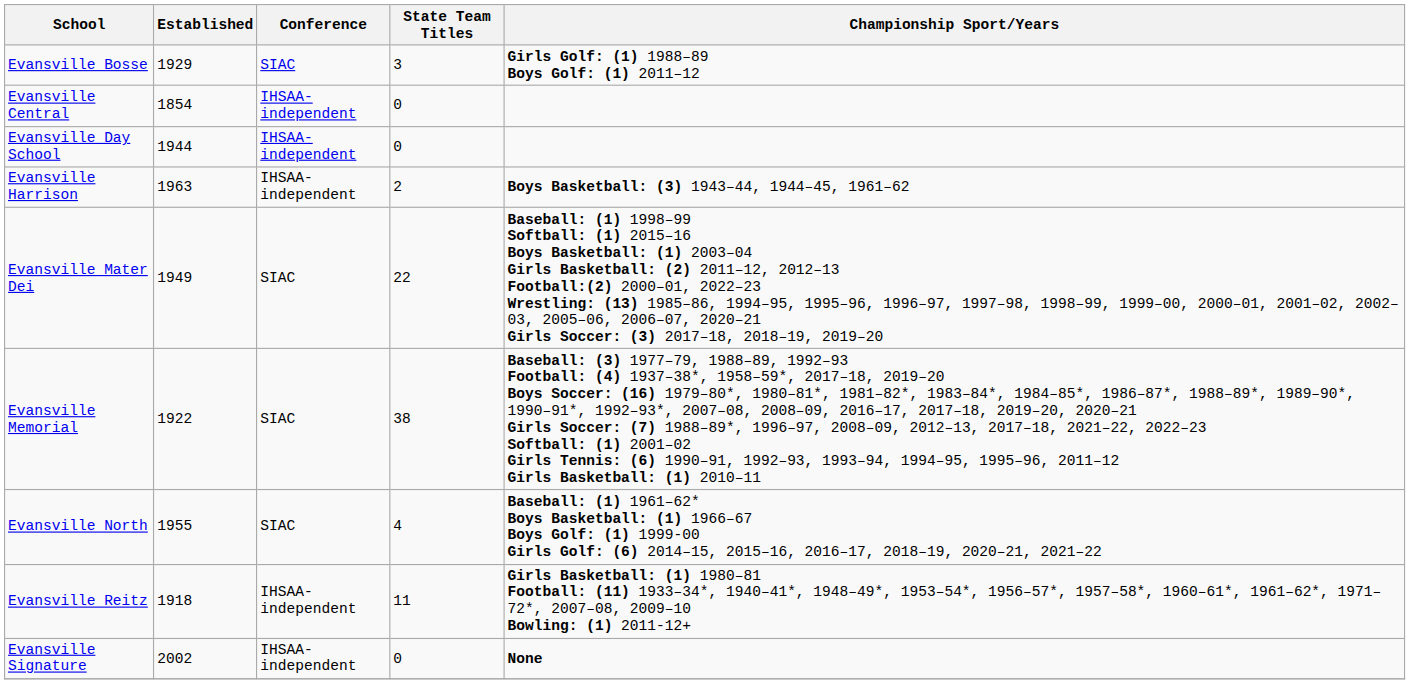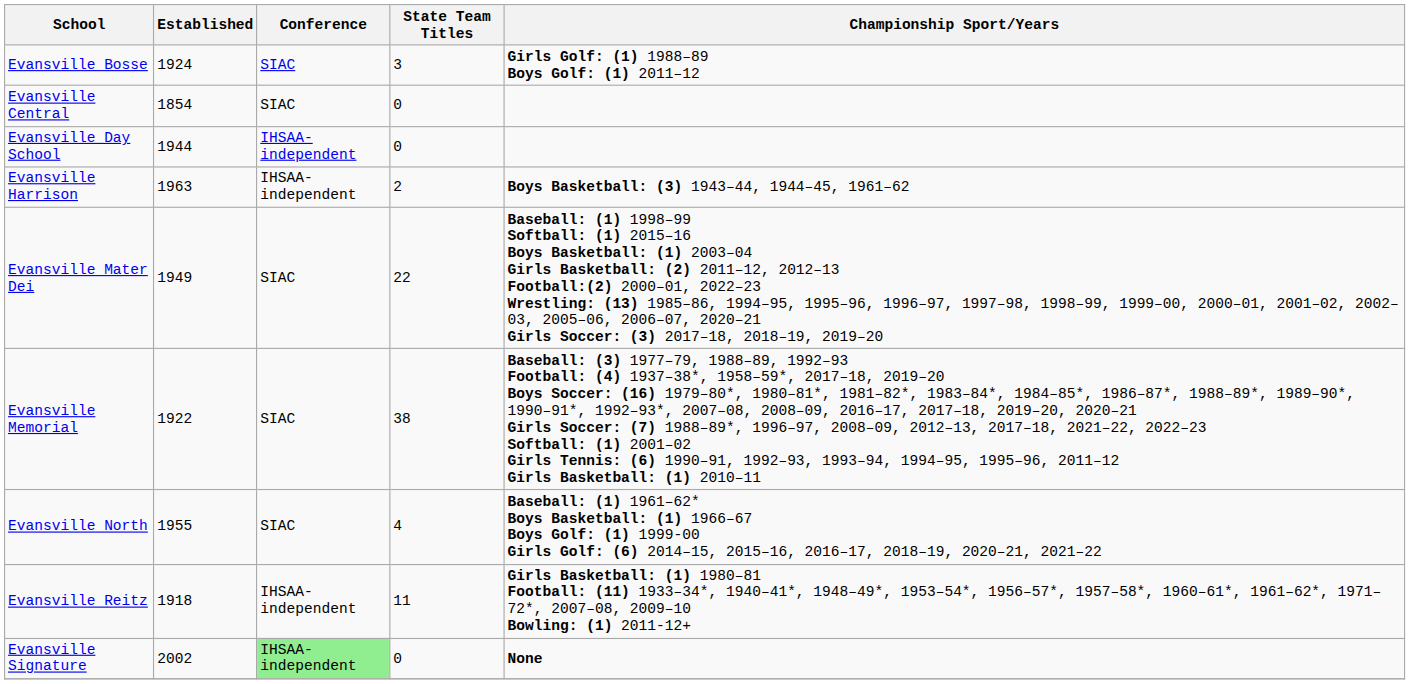Evansville Bosse | Established: 1929 -> 1924
Evansville Central | Conference: IHSAA-independent -> SIAC
Evansville Signature | Conference: no background -> lightgreen background
